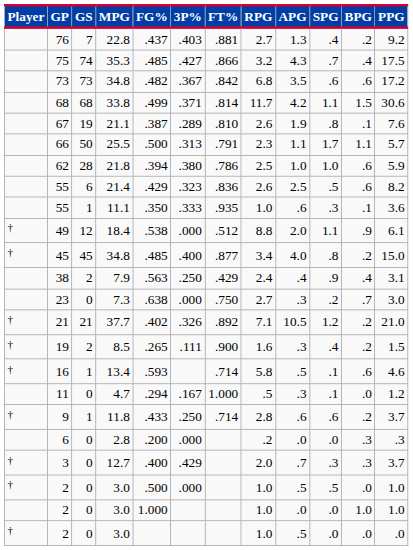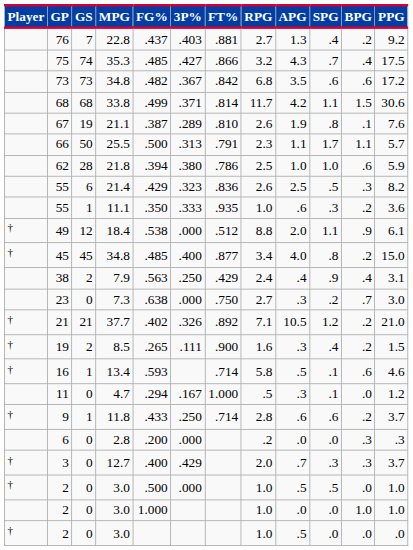55 / 21.4 | BPG: .6 -> .3
55 / 11.1 | BPG: .1 -> .2
